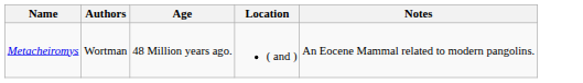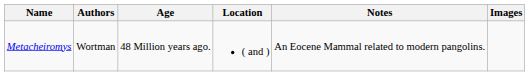+ column: Images
